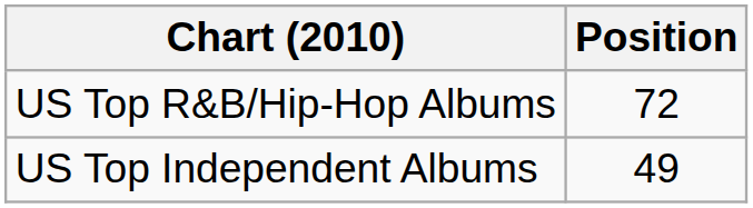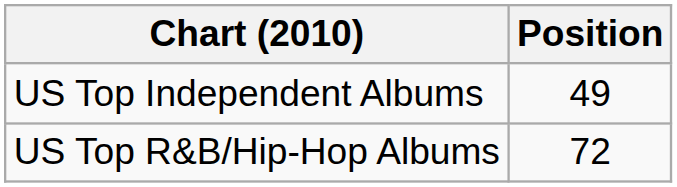rows swapped: US Top Independent Albums <-> US Top R&B/Hip-Hop Albums
